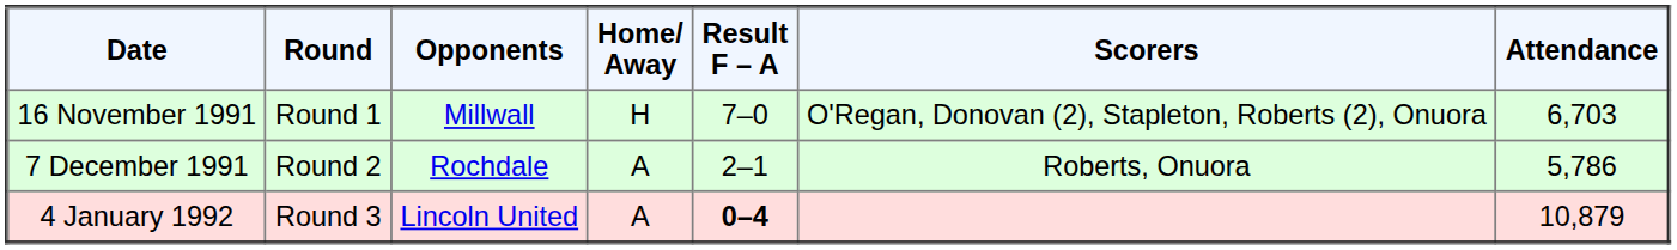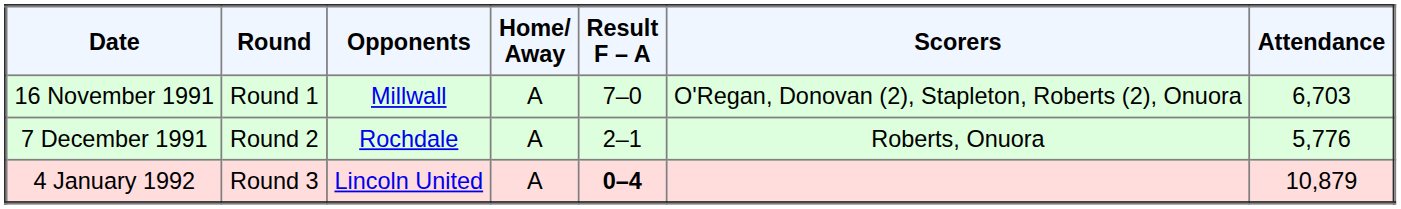16 November 1991 | Home/ Away: H -> A
7 December 1991 | Attendance: 5,786 -> 5,776
